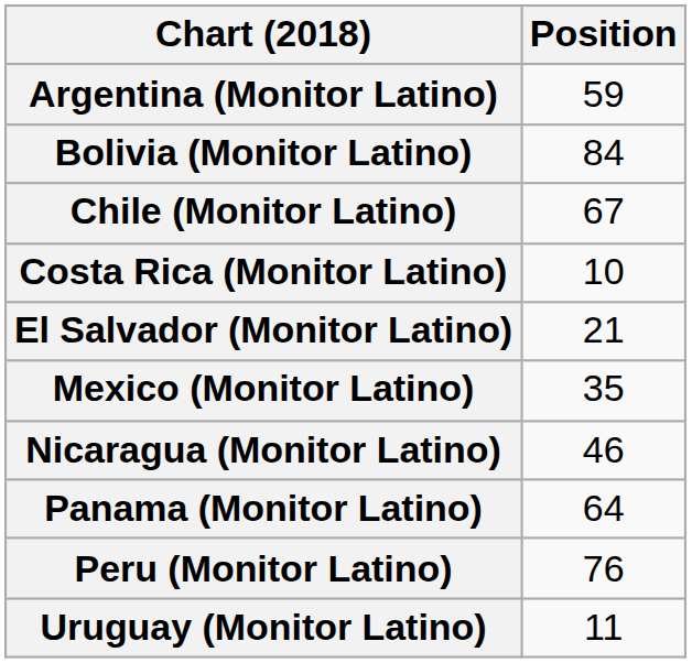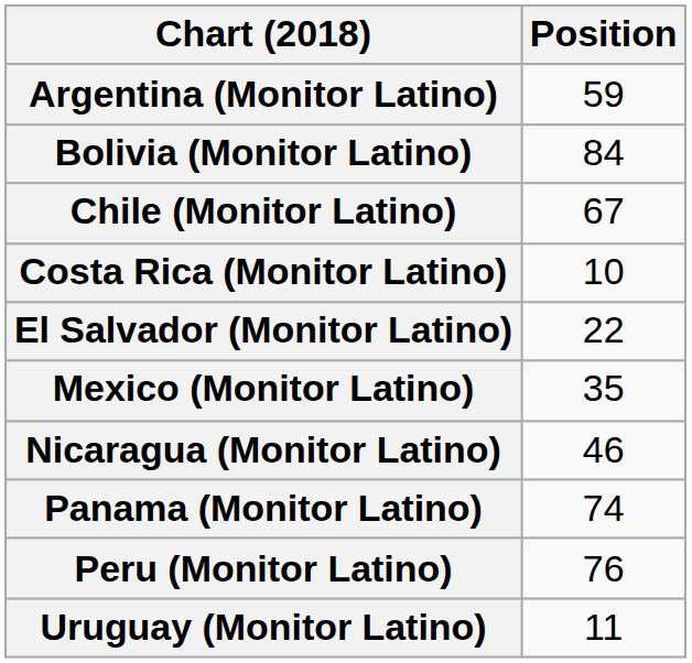El Salvador (Monitor Latino) | Position: 21 -> 22
Panama (Monitor Latino) | Position: 64 -> 74
